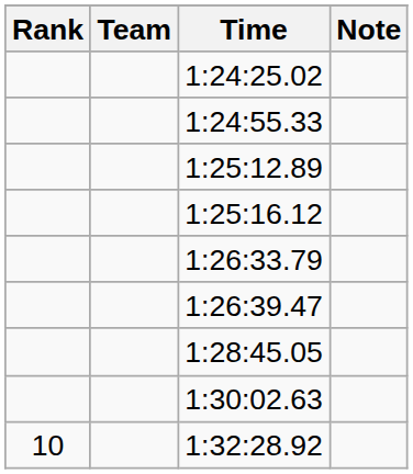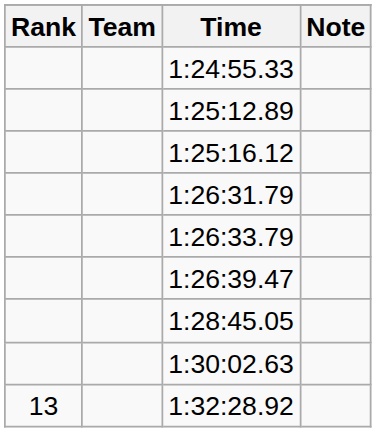- row: 1:24:25.02
+ row: 1:26:31.79
1:32:28.92 | Rank: 10 -> 13
